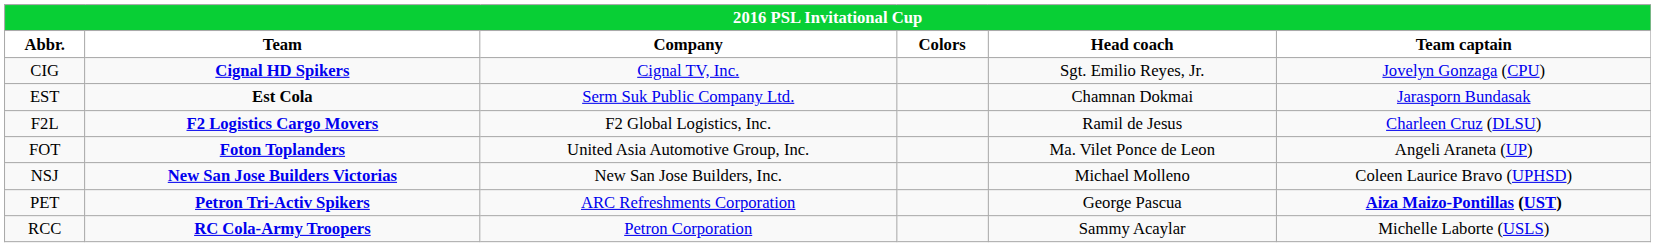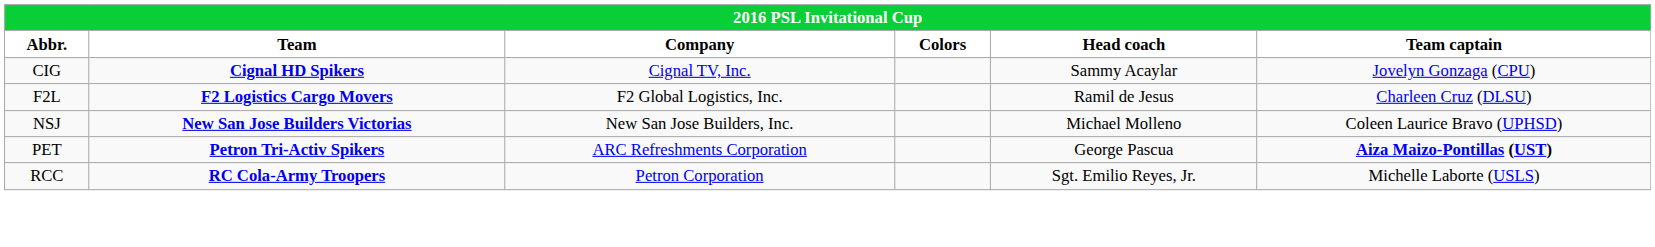CIG | Head coach: Sgt. Emilio Reyes, Jr. -> Sammy Acaylar
- row: EST | Est Cola | Serm Suk Public Company Ltd. | Chamnan Dokmai | Jarasporn Bundasak
- row: FOT | Foton Toplanders | United Asia Automotive Group, Inc. | Ma. Vilet Ponce de Leon | Angeli Araneta (UP)
RCC | Head coach: Sammy Acaylar -> Sgt. Emilio Reyes, Jr.
